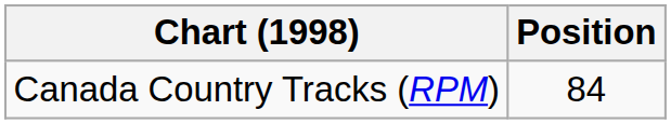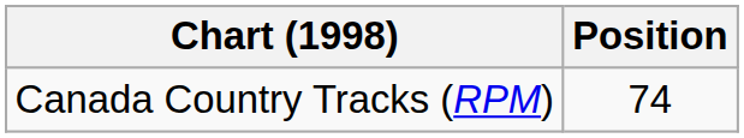Canada Country Tracks (RPM) | Position: 84 -> 74
